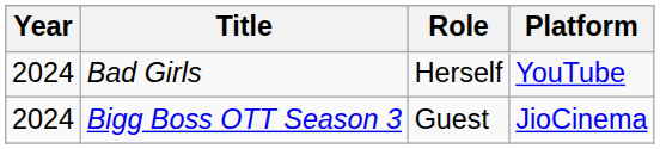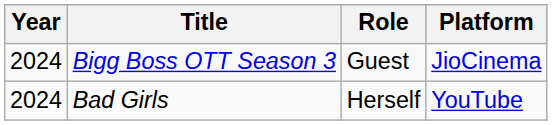rows swapped: Bad Girls <-> Bigg Boss OTT Season 3
